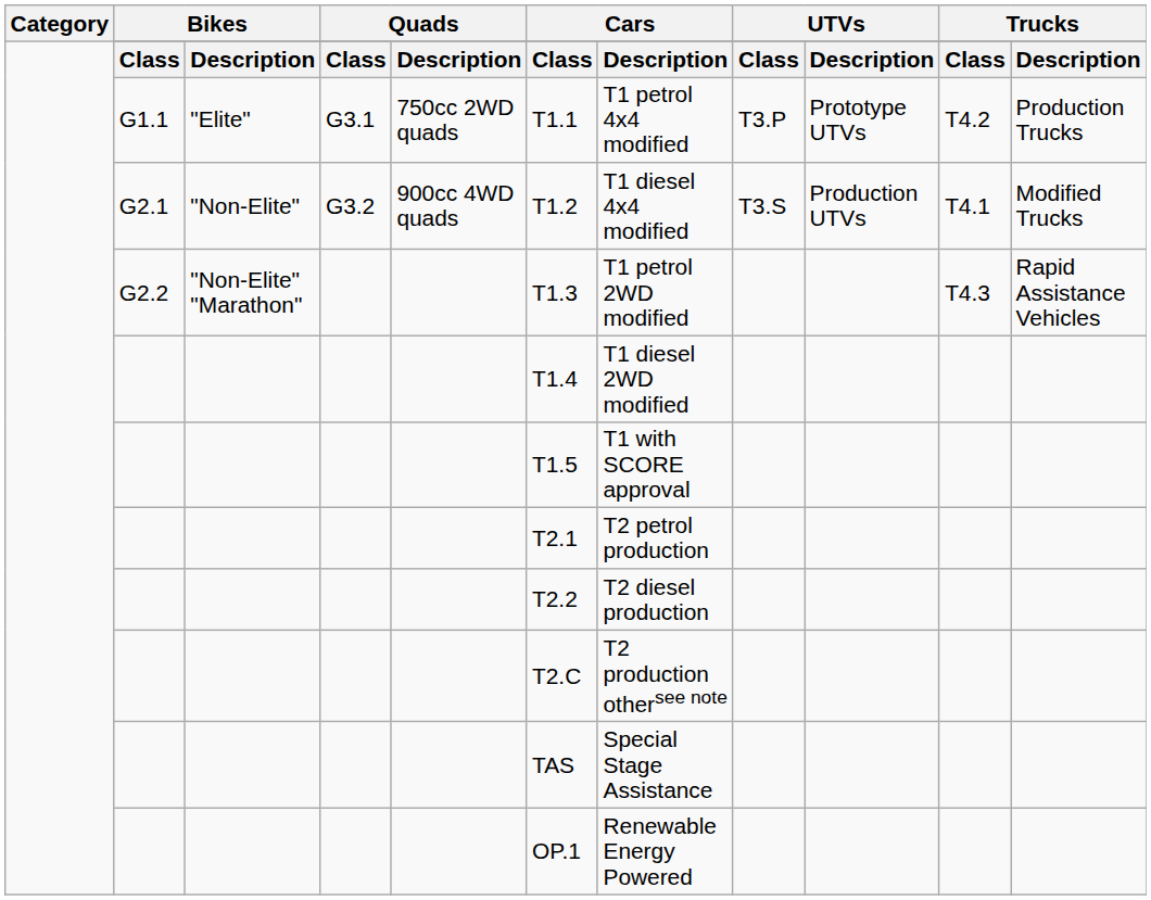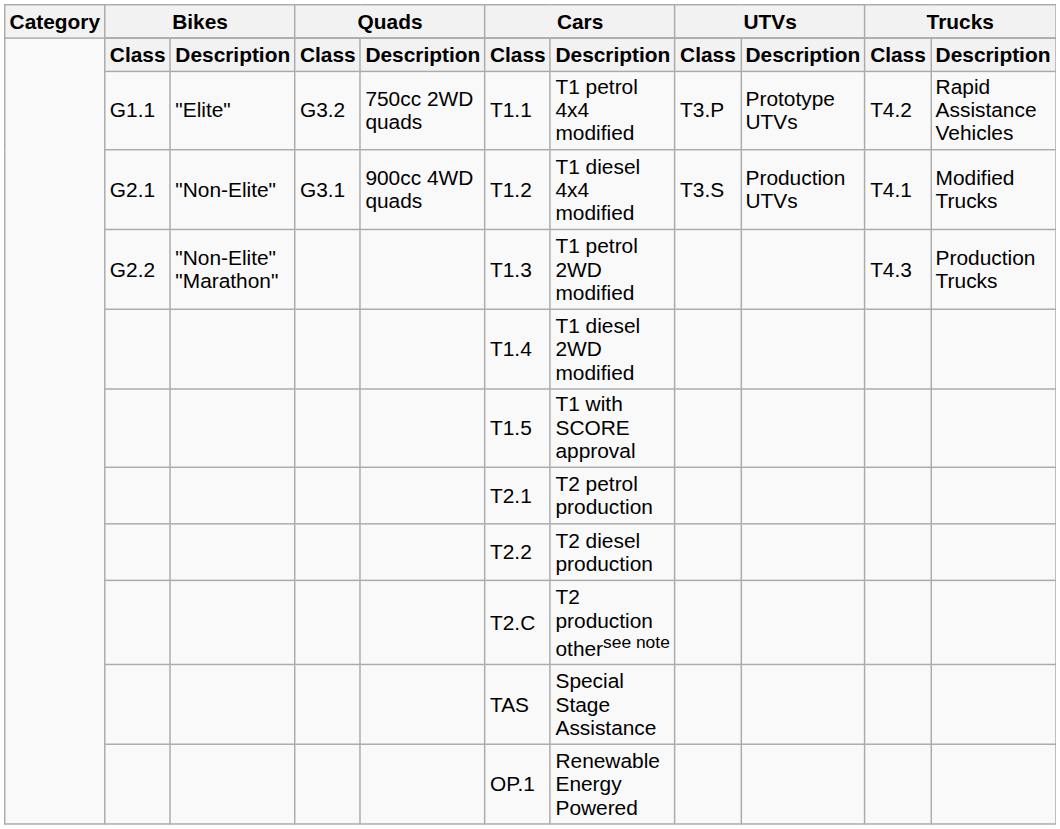G1.1 | column 4: G3.1 -> G3.2
G1.1 | column 11: Production Trucks -> Rapid Assistance Vehicles
G2.1 | column 4: G3.2 -> G3.1
G2.2 | column 11: Rapid Assistance Vehicles -> Production Trucks
